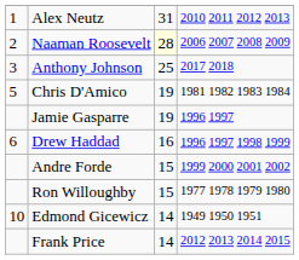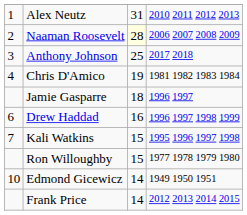Chris D'Amico | column 1: 5 -> 4
Jamie Gasparre | column 3: 19 -> 18
+ row: 7 | Kali Watkins | 15 | 1995 1996 1997 1998
- row: Andre Forde | 15 | 1999 2000 2001 2002
